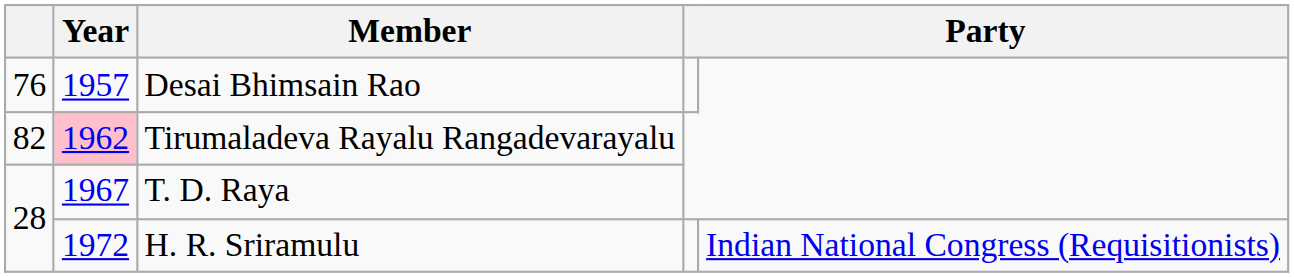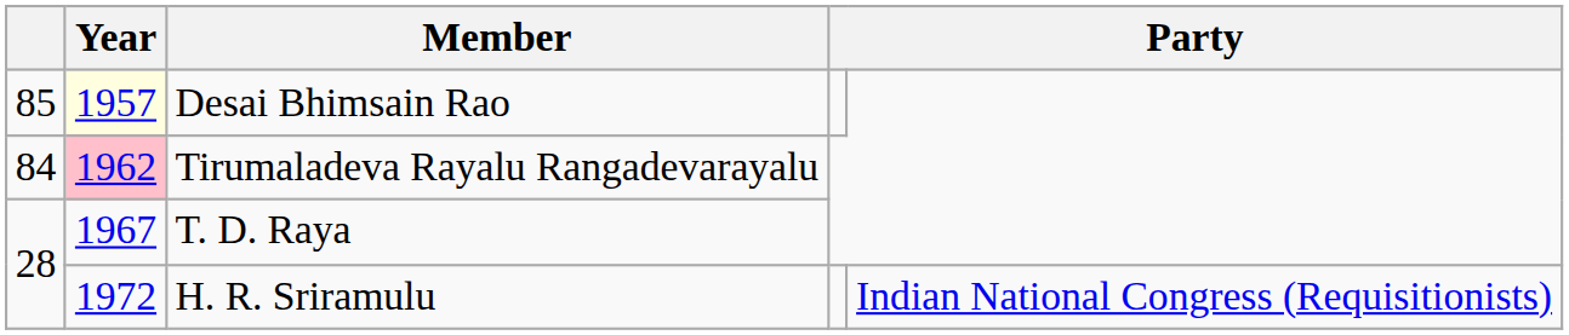Desai Bhimsain Rao | column 1: 76 -> 85
Desai Bhimsain Rao | Year: no background -> lightyellow background
Tirumaladeva Rayalu Rangadevarayalu | column 1: 82 -> 84
